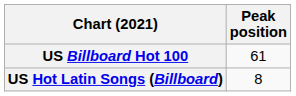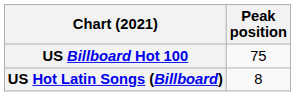US Billboard Hot 100 | Peak position: 61 -> 75
